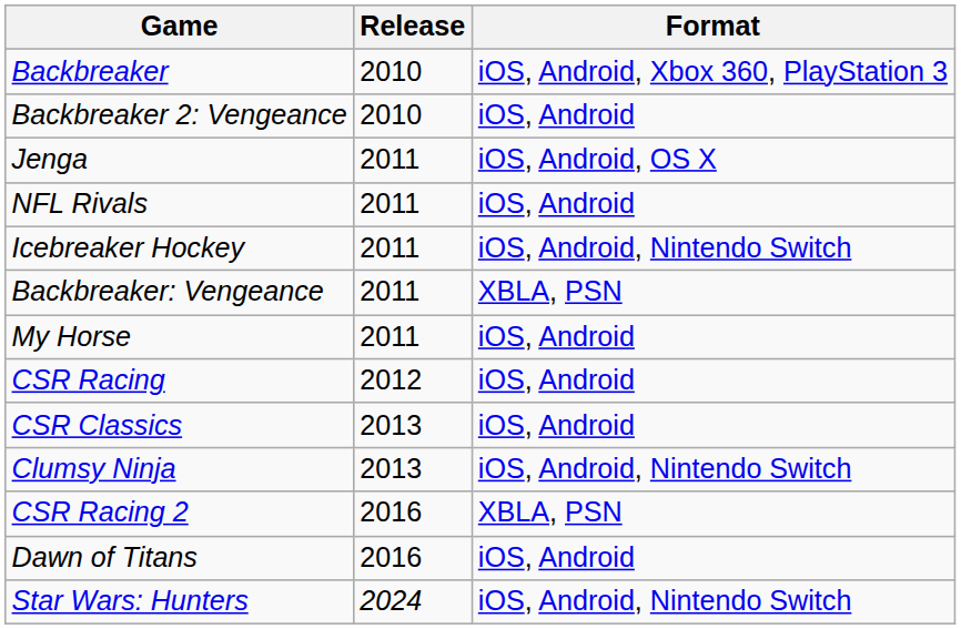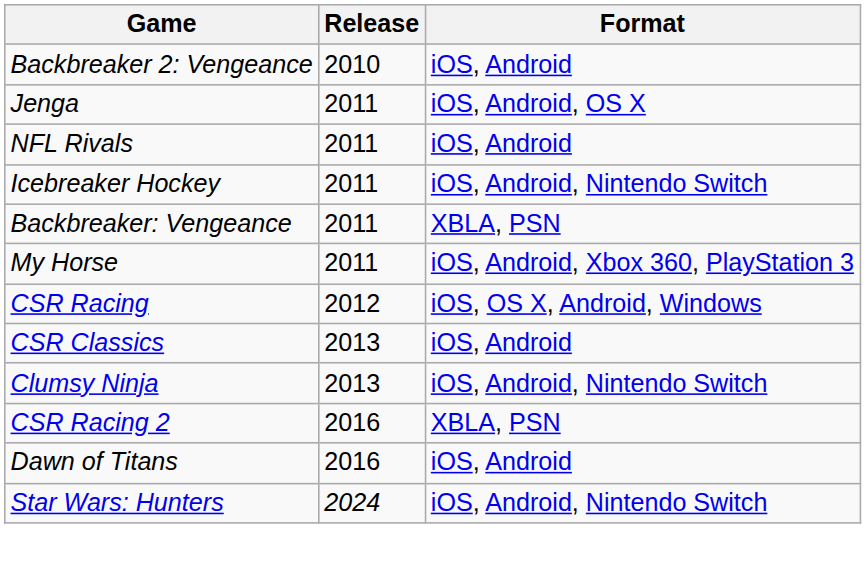- row: Backbreaker | 2010 | iOS, Android, Xbox 360, PlayStation 3
My Horse | Format: iOS, Android -> iOS, Android, Xbox 360, PlayStation 3
CSR Racing | Format: iOS, Android -> iOS, OS X, Android, Windows
